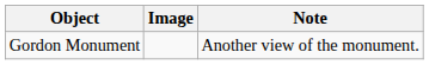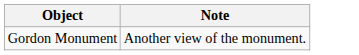- column: Image
